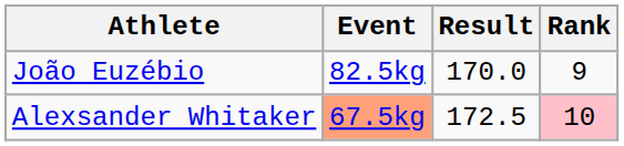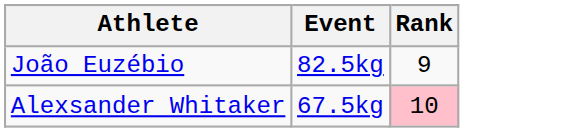- column: Result | 170.0 | 172.5
Alexsander Whitaker | Event: lightsalmon background -> no background
